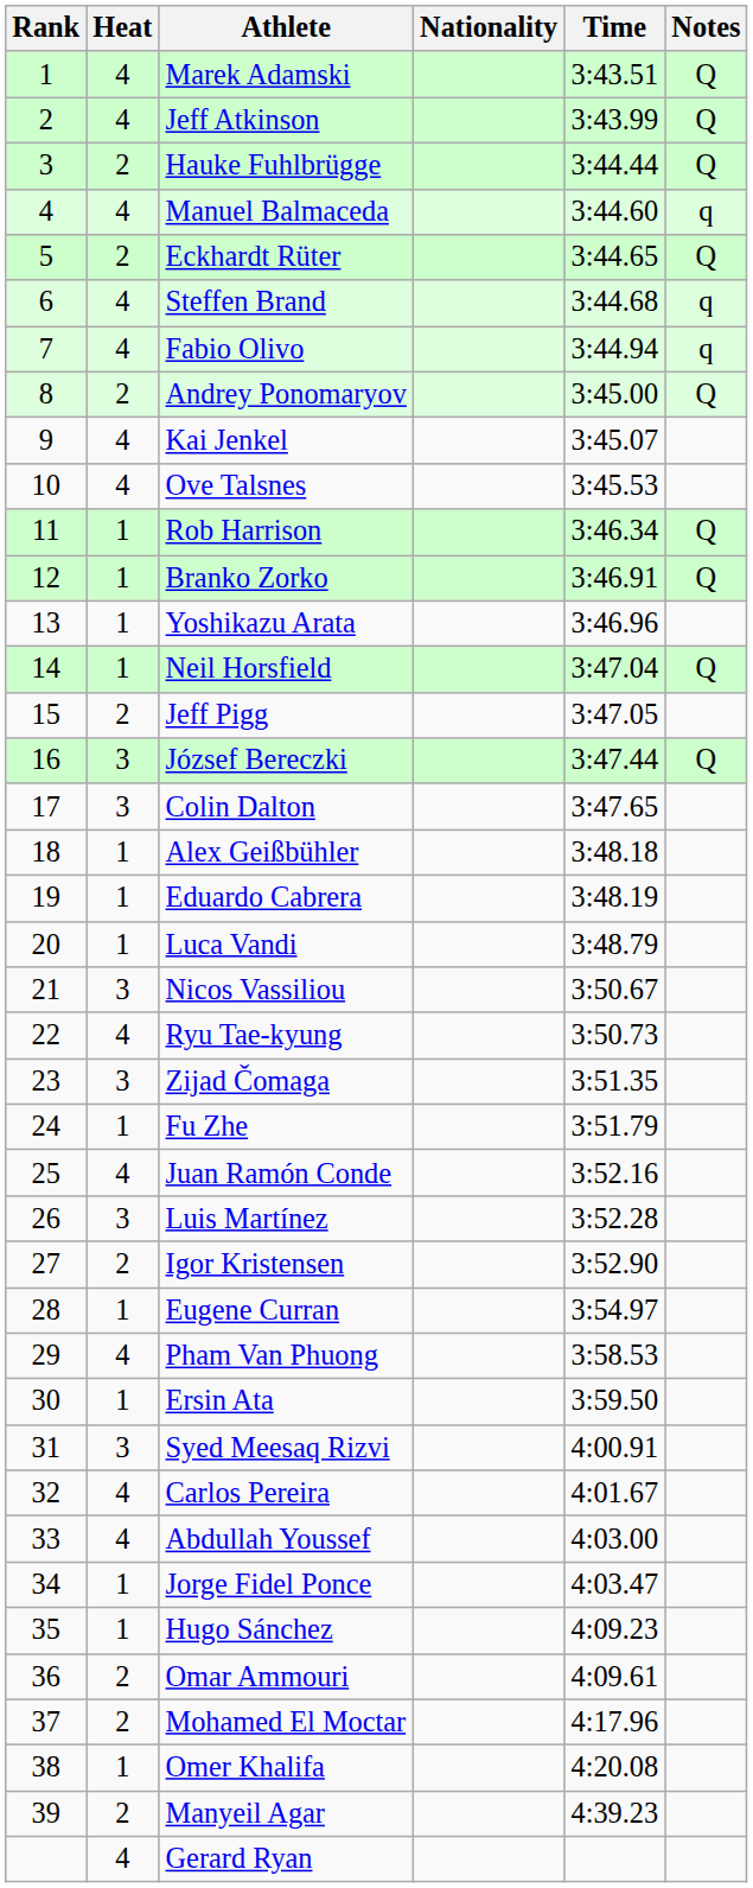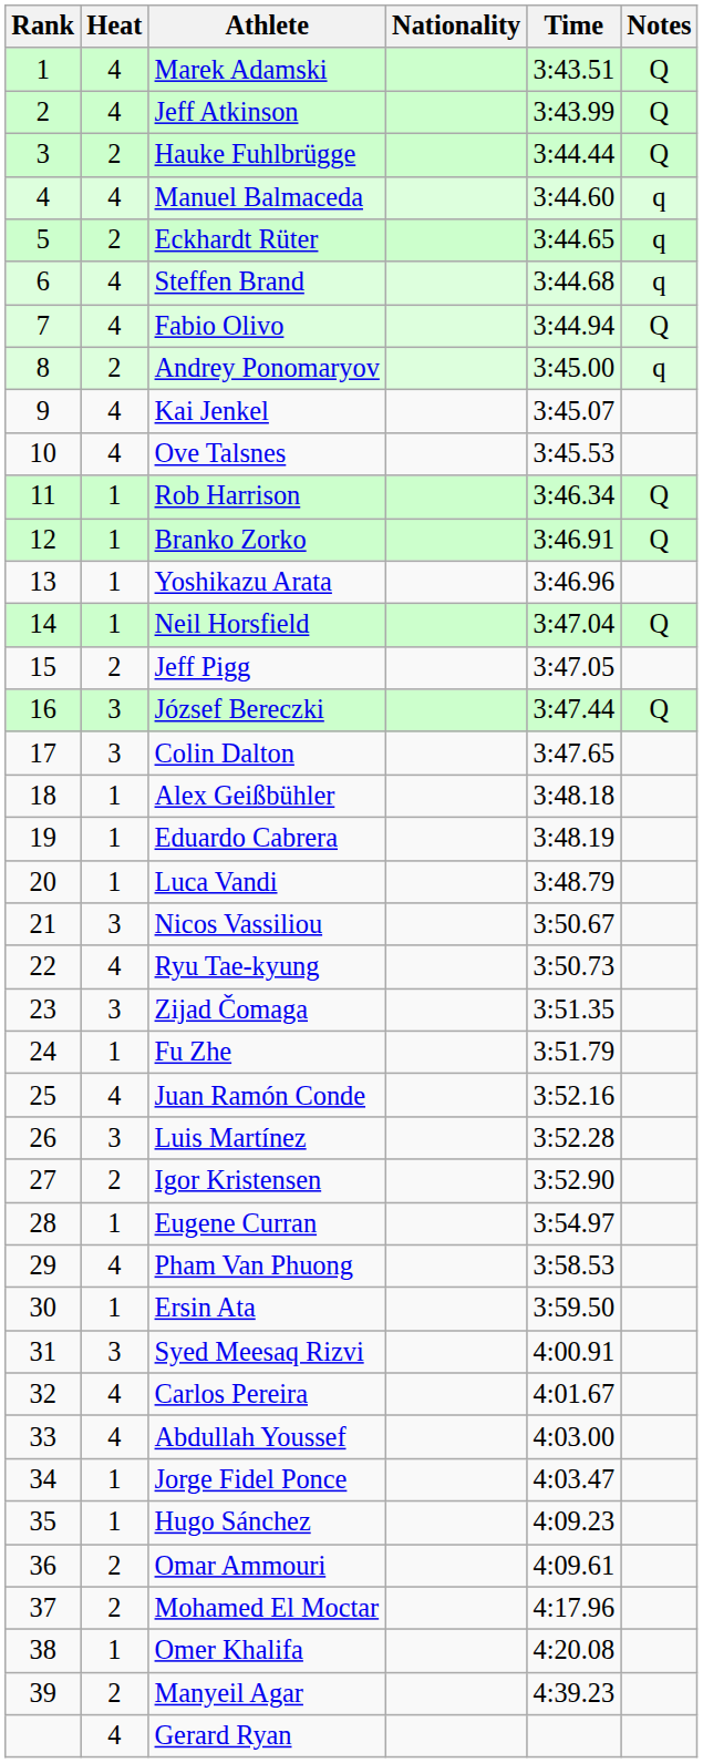Eckhardt Rüter | Notes: Q -> q
Fabio Olivo | Notes: q -> Q
Andrey Ponomaryov | Notes: Q -> q
